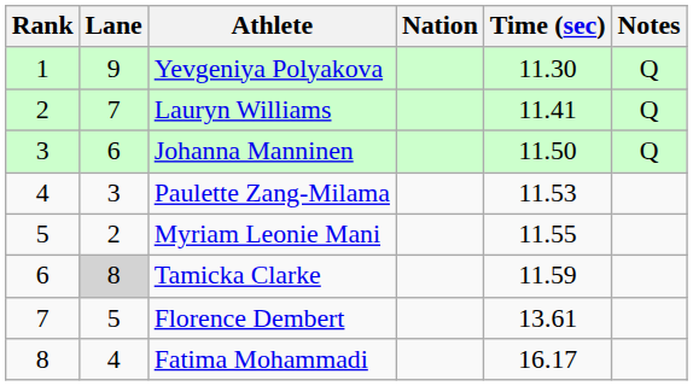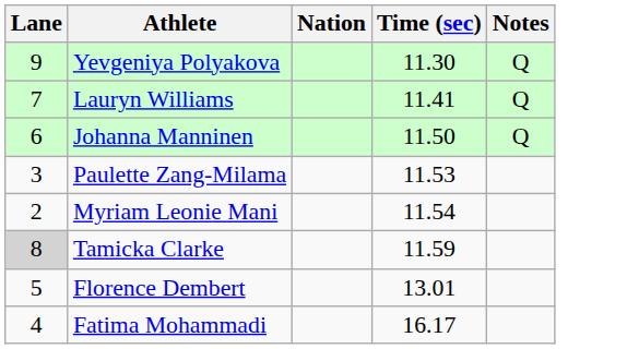- column: Rank | 1 | 2 | 3 | 4 | 5 | 6 | 7 | 8
Myriam Leonie Mani | Time (sec): 11.55 -> 11.54
Florence Dembert | Time (sec): 13.61 -> 13.01
